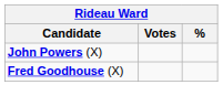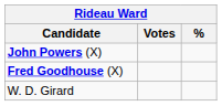+ row: W. D. Girard
